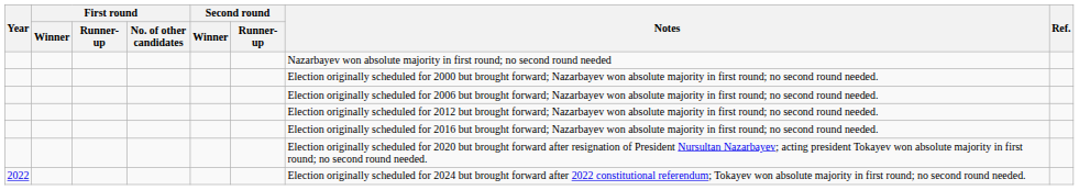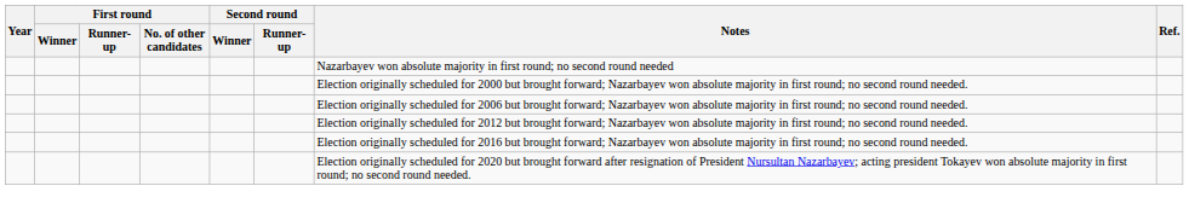- row: 2022 | Election originally scheduled for 2024 but brought forward after 2022 constitutional referendum; Tokayev won absolute majority in first round; no second round needed.
